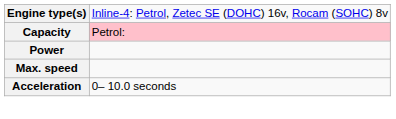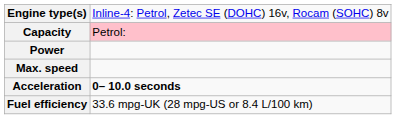Acceleration | column 2: normal -> bold
+ row: Fuel efficiency | 33.6 mpg-UK (28 mpg-US or 8.4 L/100 km)
